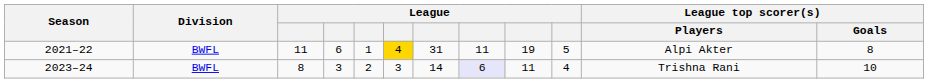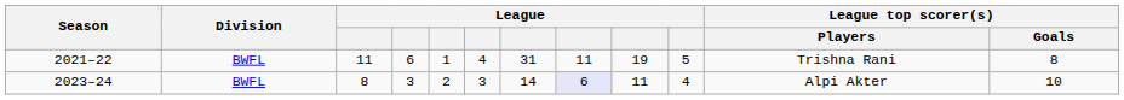2021–22 | column 6: gold background -> no background
2021–22 | League top scorer(s) / Players: Alpi Akter -> Trishna Rani
2023–24 | League top scorer(s) / Players: Trishna Rani -> Alpi Akter
